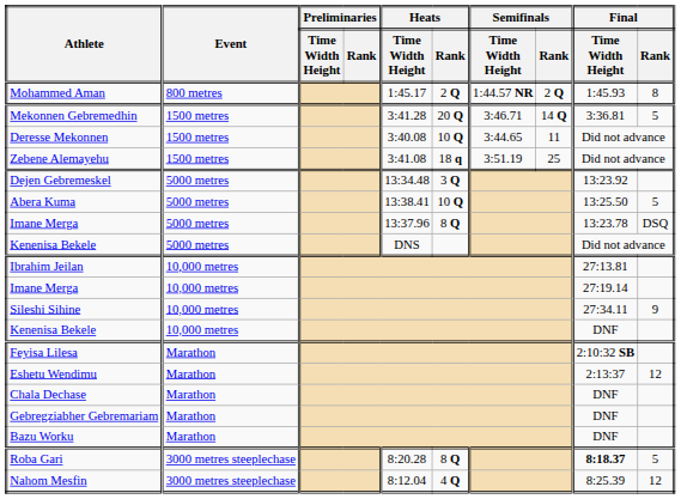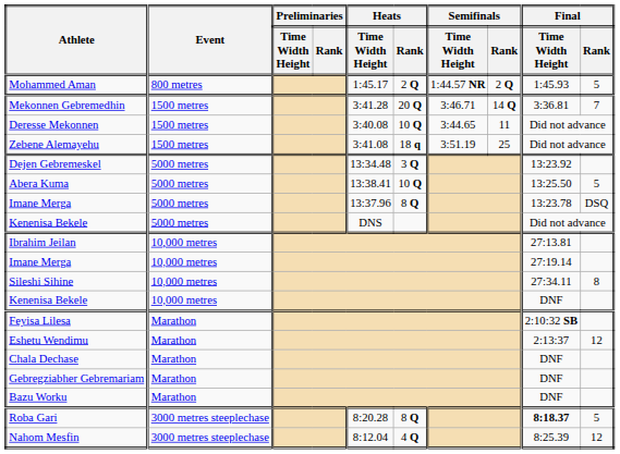Mohammed Aman | Final / Rank: 8 -> 5
Mekonnen Gebremedhin | Final / Rank: 5 -> 7
Sileshi Sihine | Final / Rank: 9 -> 8
